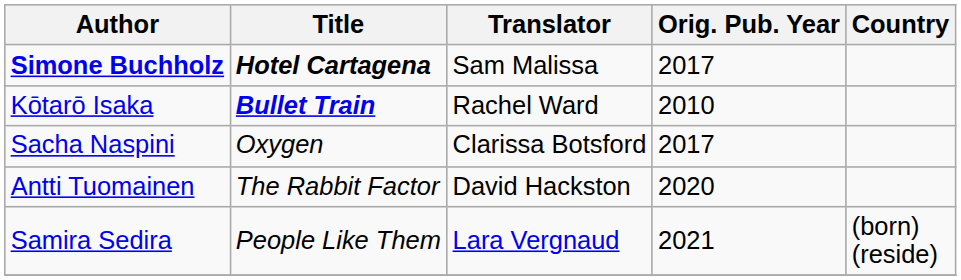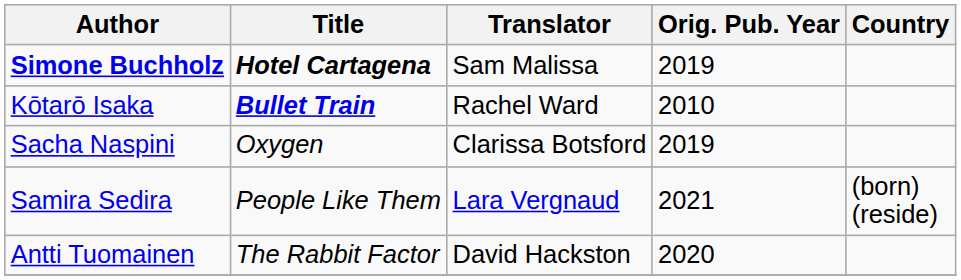Simone Buchholz | Orig. Pub. Year: 2017 -> 2019
Sacha Naspini | Orig. Pub. Year: 2017 -> 2019
rows swapped: Samira Sedira <-> Antti Tuomainen
